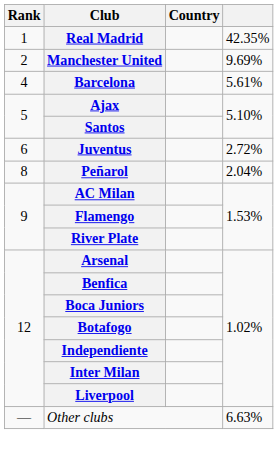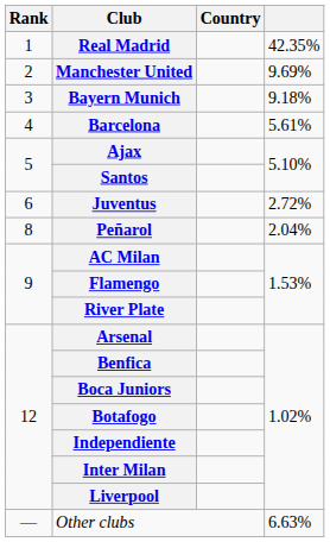+ row: 3 | Bayern Munich | 9.18%
